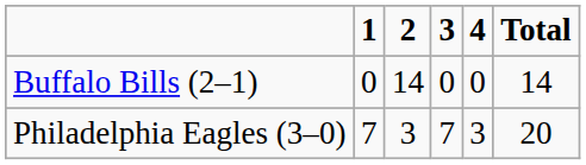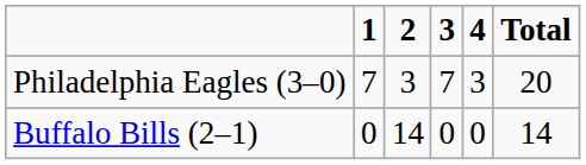rows swapped: Philadelphia Eagles (3–0) <-> Buffalo Bills (2–1)
